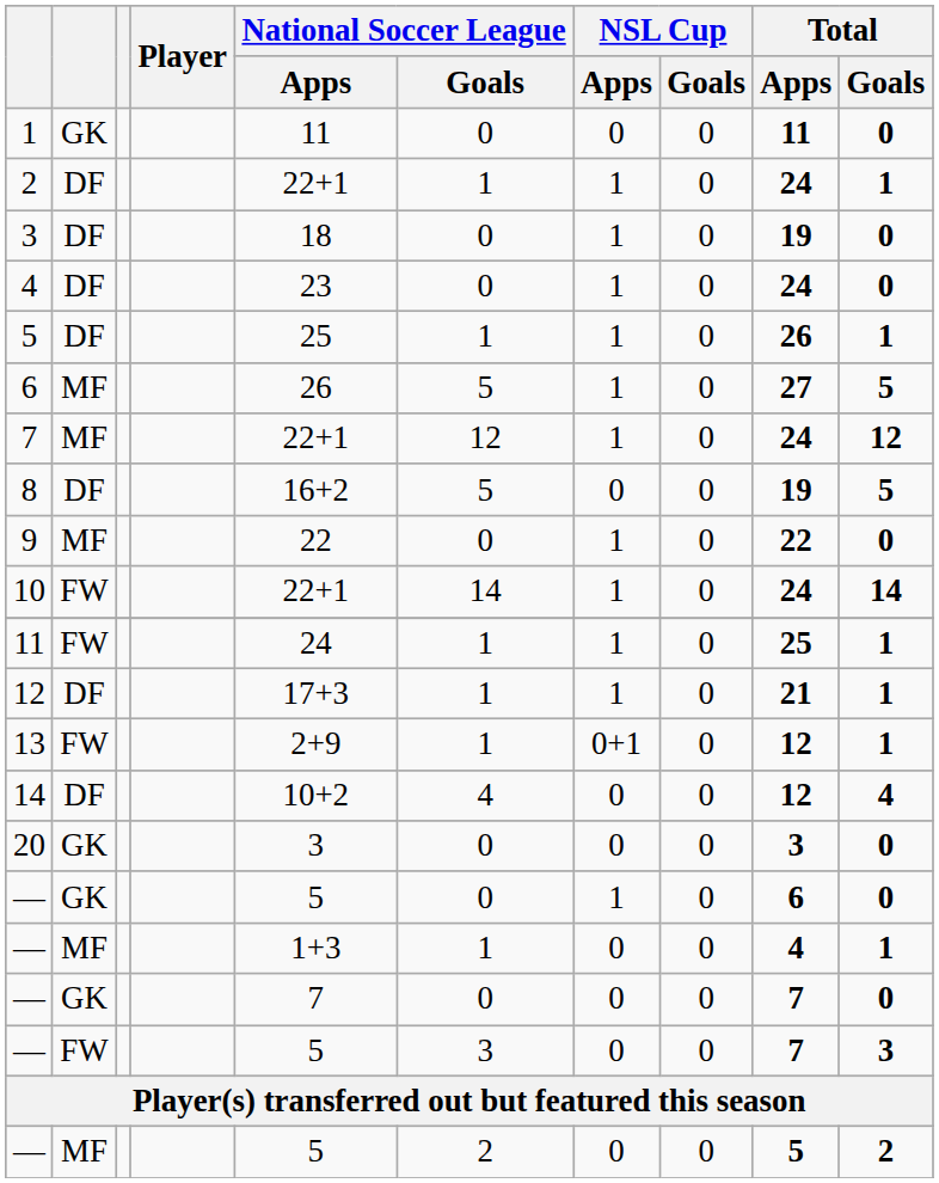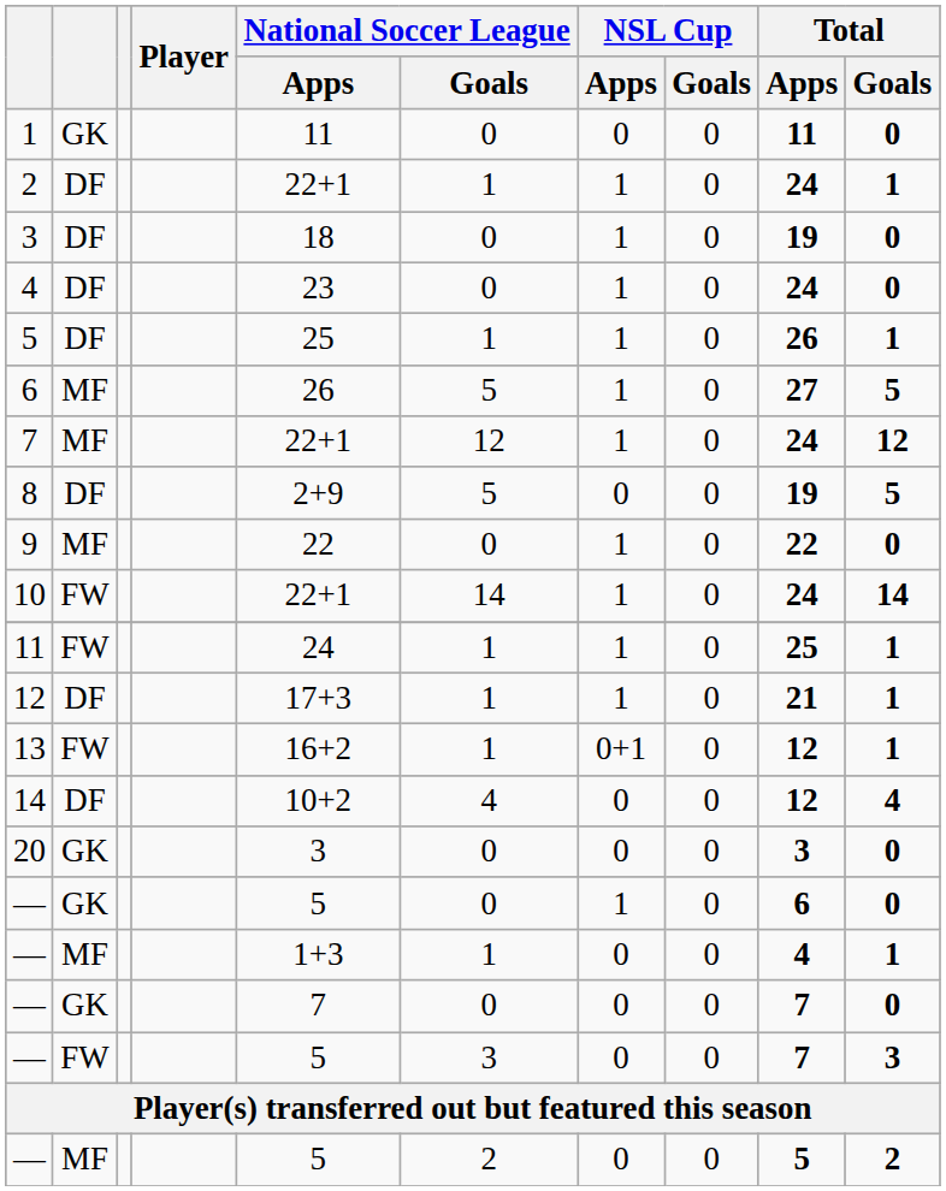8 | National Soccer League / Apps: 16+2 -> 2+9
13 | National Soccer League / Apps: 2+9 -> 16+2
